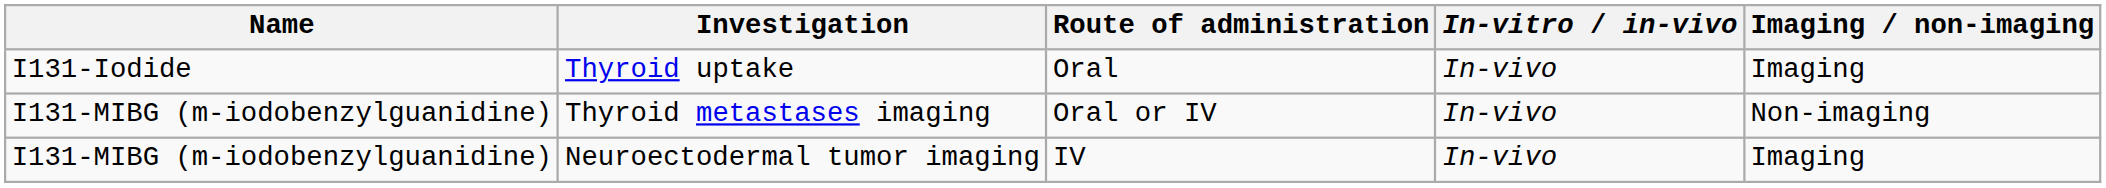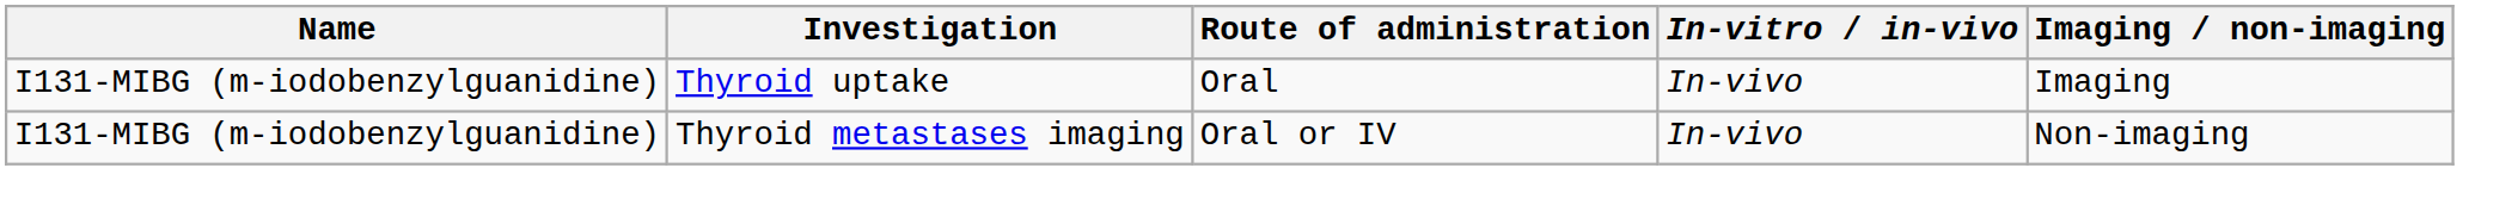Thyroid uptake | Name: I131-Iodide -> I131-MIBG (m-iodobenzylguanidine)
- row: I131-MIBG (m-iodobenzylguanidine) | Neuroectodermal tumor imaging | IV | In-vivo | Imaging
